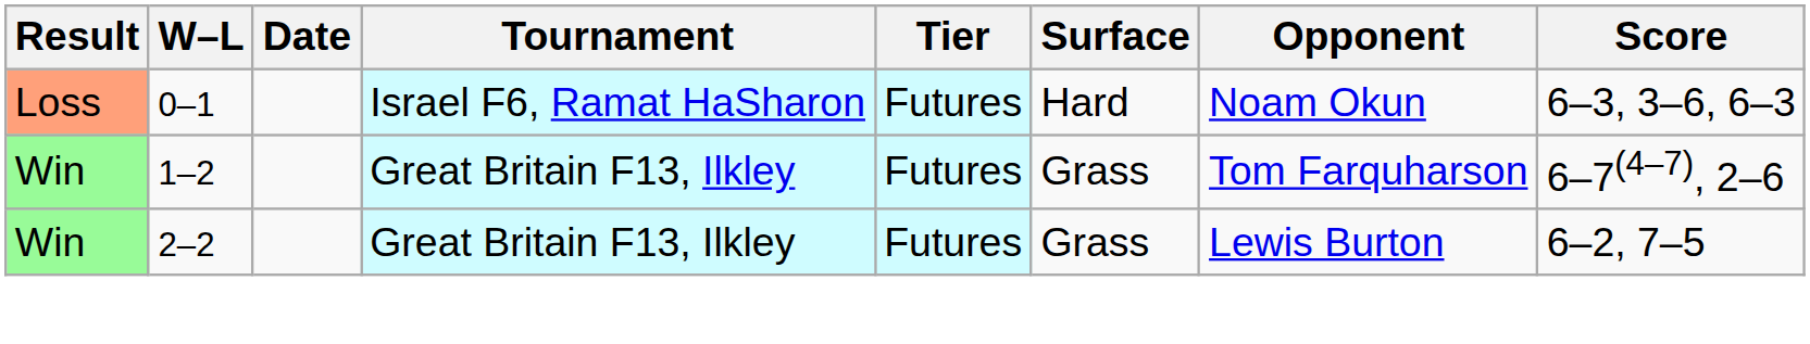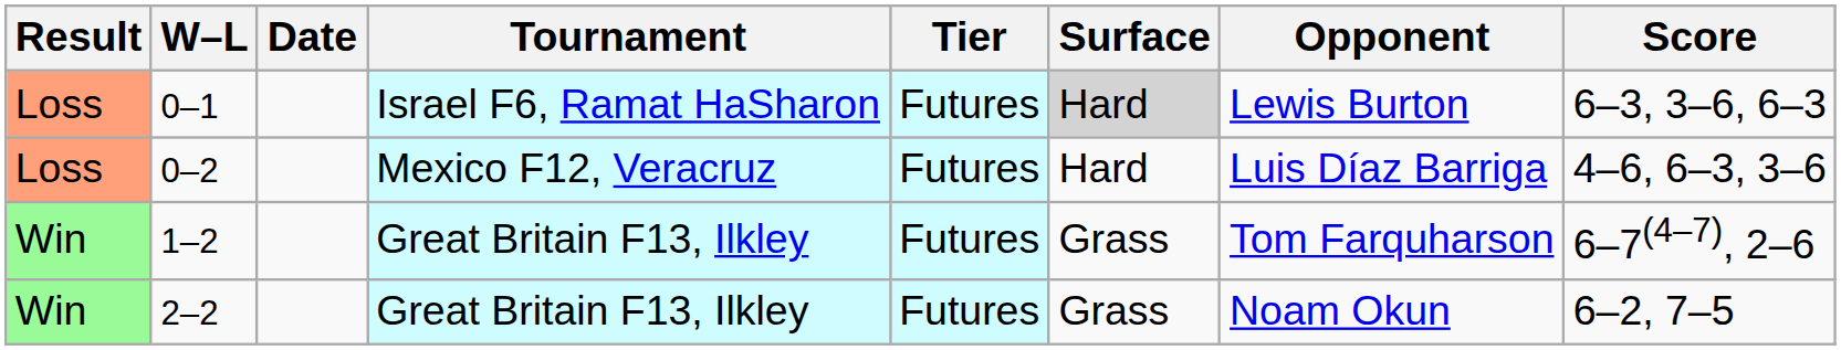0–1 | Surface: no background -> lightgrey background
0–1 | Opponent: Noam Okun -> Lewis Burton
+ row: Loss | 0–2 | Mexico F12, Veracruz | Futures | Hard | Luis Díaz Barriga | 4–6, 6–3, 3–6
2–2 | Opponent: Lewis Burton -> Noam Okun
